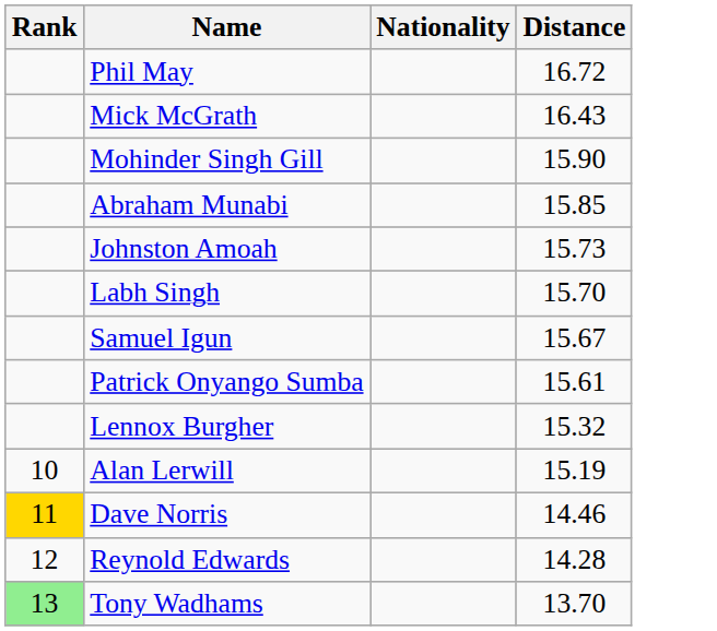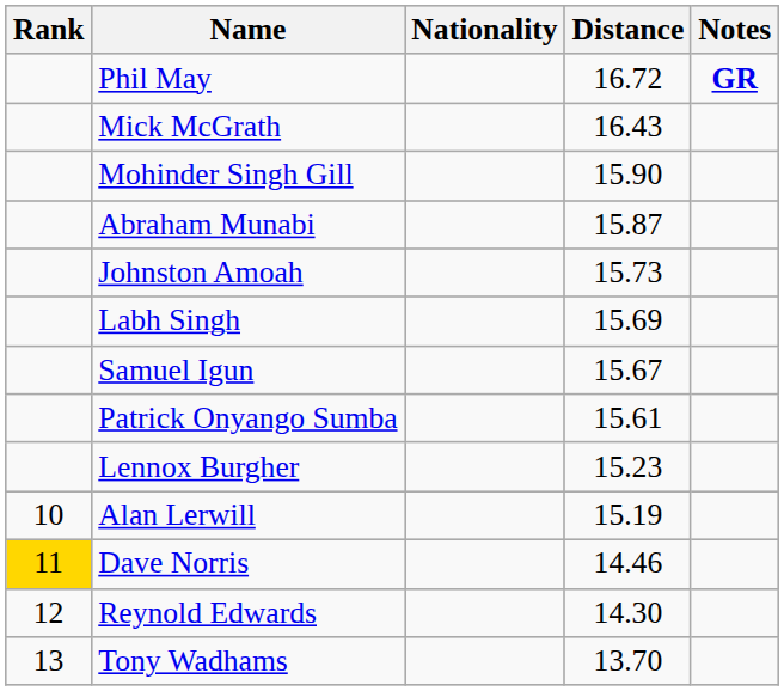+ column: Notes | GR
Abraham Munabi | Distance: 15.85 -> 15.87
Labh Singh | Distance: 15.70 -> 15.69
Lennox Burgher | Distance: 15.32 -> 15.23
Reynold Edwards | Distance: 14.28 -> 14.30
Tony Wadhams | Rank: lightgreen background -> no background
